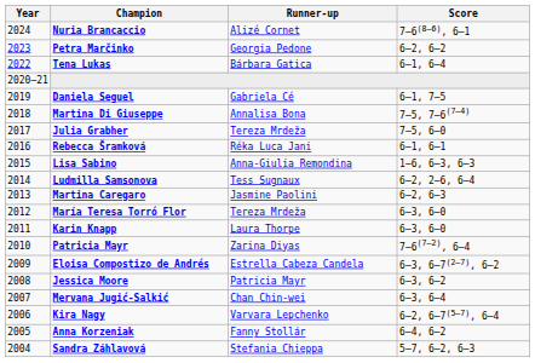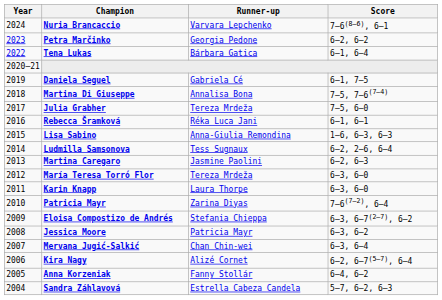Nuria Brancaccio | Runner-up: Alizé Cornet -> Varvara Lepchenko
Eloisa Compostizo de Andrés | Runner-up: Estrella Cabeza Candela -> Stefania Chieppa
Kira Nagy | Runner-up: Varvara Lepchenko -> Alizé Cornet
Sandra Záhlavová | Runner-up: Stefania Chieppa -> Estrella Cabeza Candela
